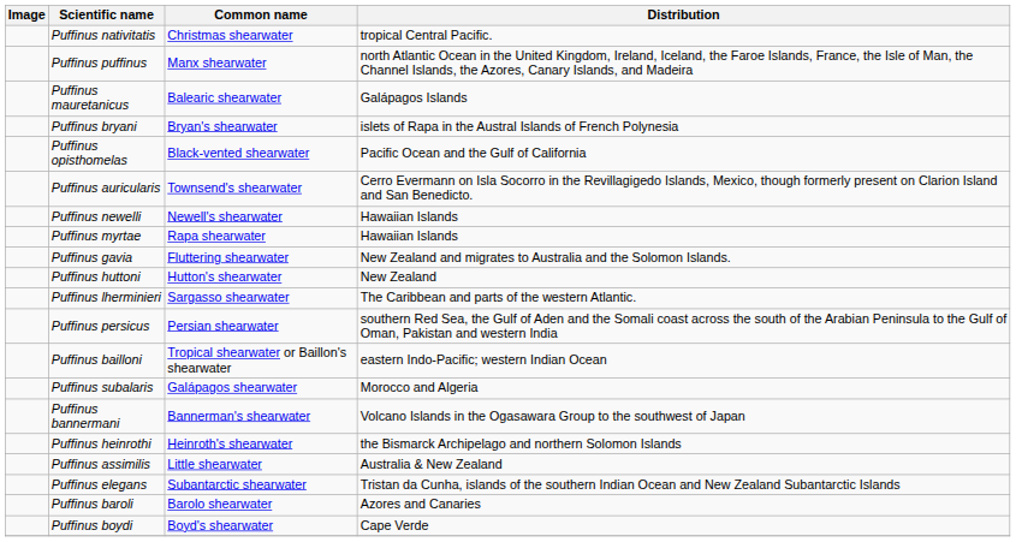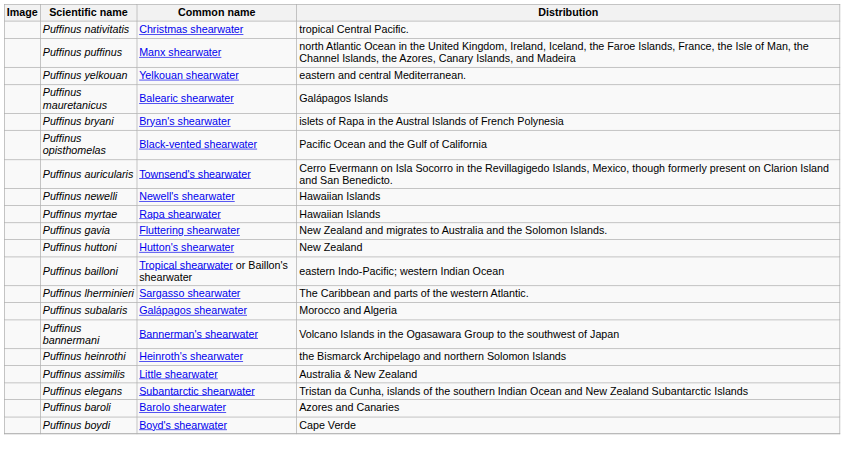+ row: Puffinus yelkouan | Yelkouan shearwater | eastern and central Mediterranean.
rows swapped: Puffinus lherminieri <-> Puffinus bailloni
- row: Puffinus persicus | Persian shearwater | southern Red Sea, the Gulf of Aden and the Somali coast across the south of the Arabian Peninsula to the Gulf of Oman, Pakistan and western India
